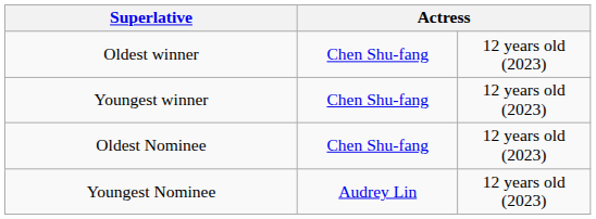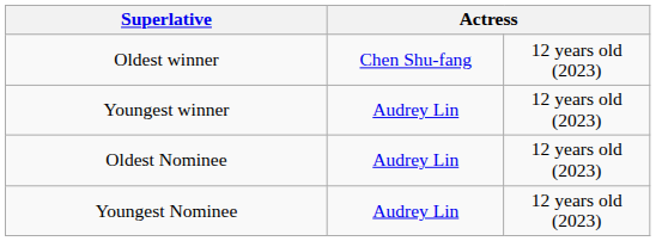Youngest winner | column 2: Chen Shu-fang -> Audrey Lin
Oldest Nominee | column 2: Chen Shu-fang -> Audrey Lin
